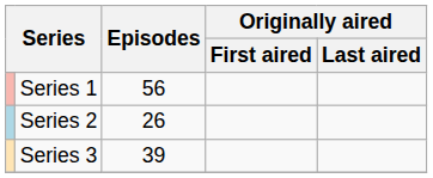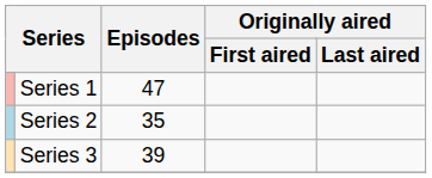Series 1 | Episodes: 56 -> 47
Series 2 | Episodes: 26 -> 35
